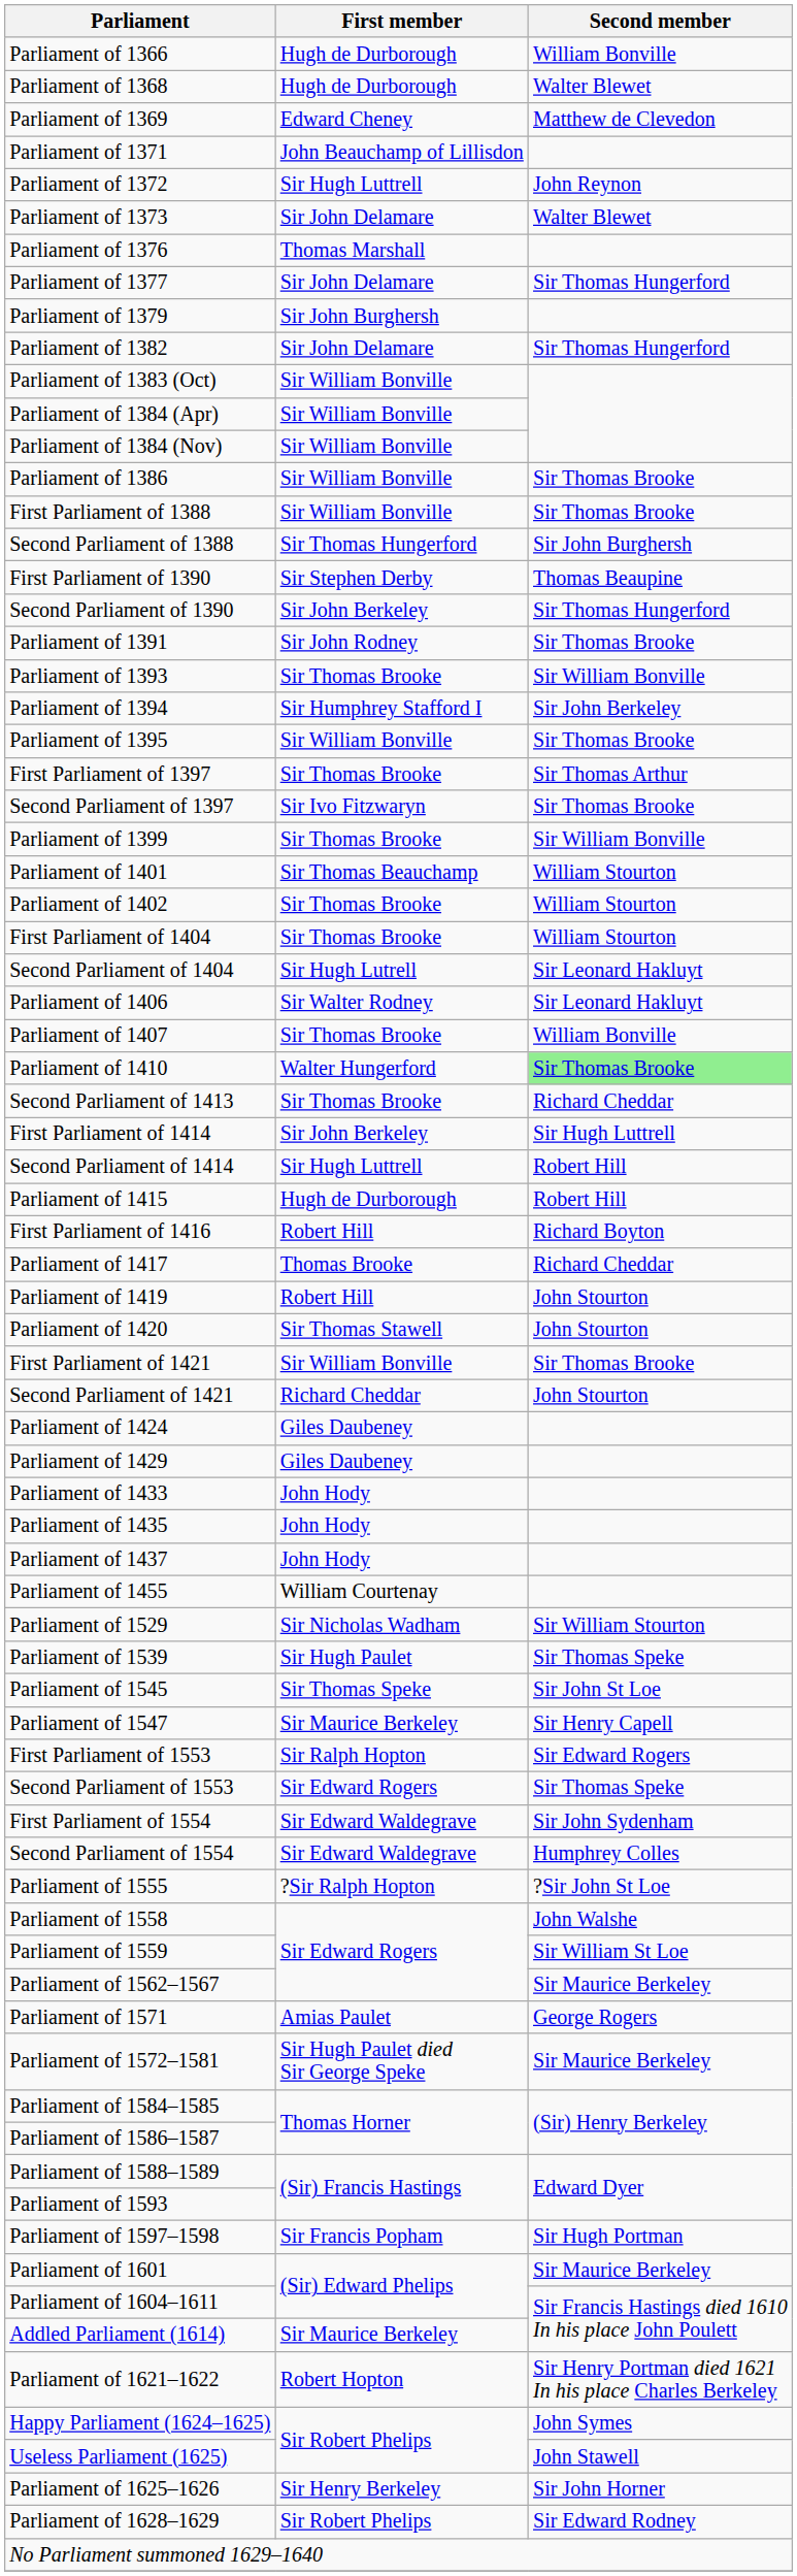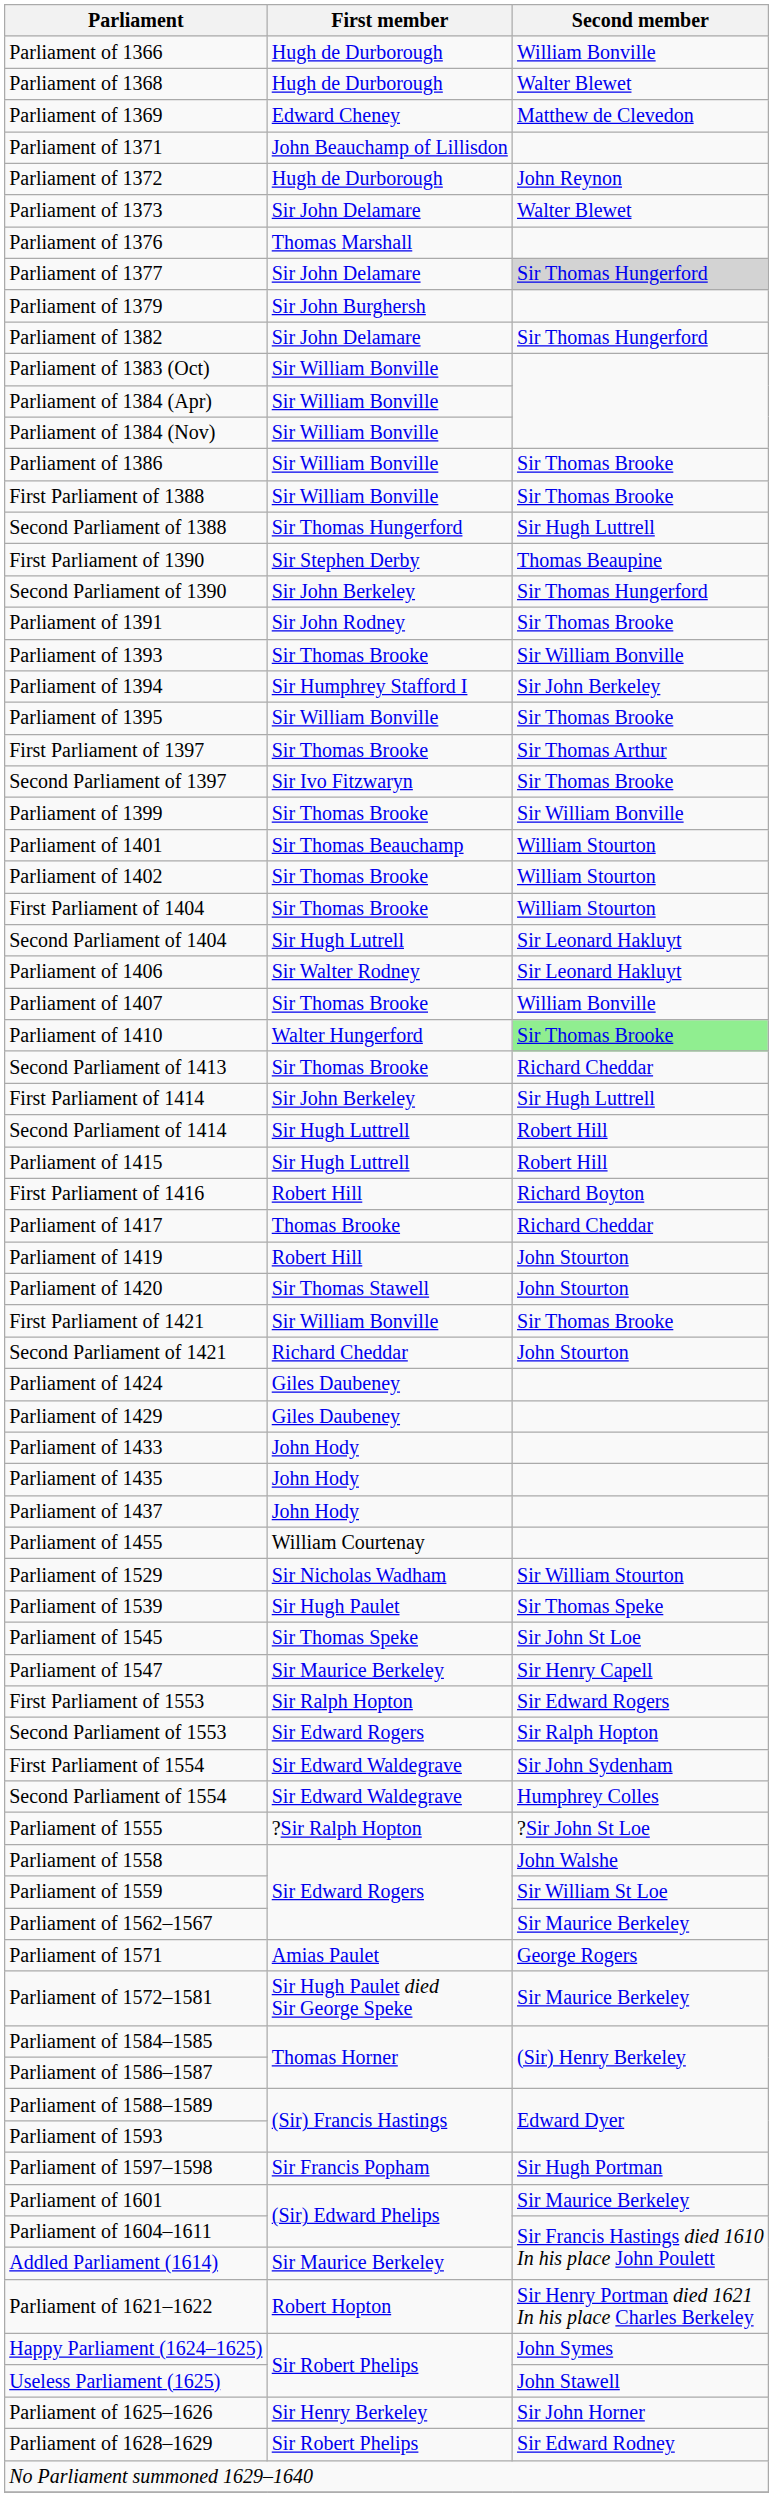Parliament of 1372 | First member: Sir Hugh Luttrell -> Hugh de Durborough
Parliament of 1377 | Second member: no background -> lightgrey background
Second Parliament of 1388 | Second member: Sir John Burghersh -> Sir Hugh Luttrell
Parliament of 1415 | First member: Hugh de Durborough -> Sir Hugh Luttrell
Second Parliament of 1553 | Second member: Sir Thomas Speke -> Sir Ralph Hopton
